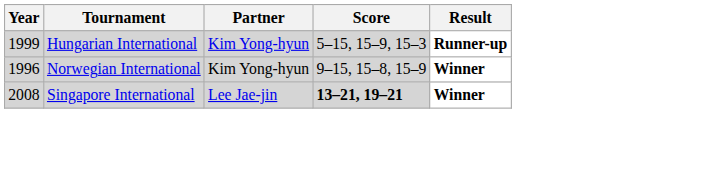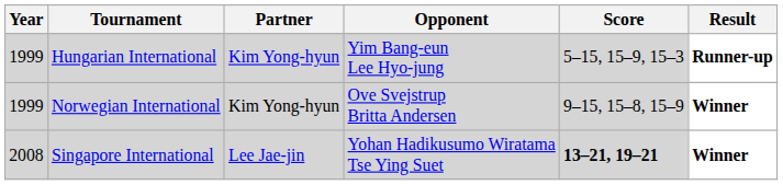+ column: Opponent | Yim Bang-eun Lee Hyo-jung | Ove Svejstrup Britta Andersen | Yohan Hadikusumo Wiratama Tse Ying Suet
Norwegian International | Year: 1996 -> 1999
